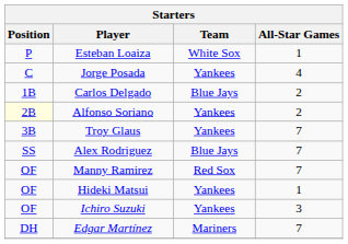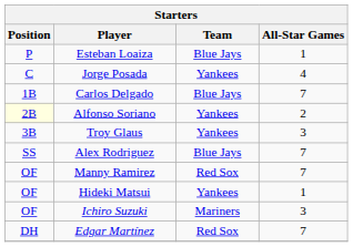Esteban Loaiza | Team: White Sox -> Blue Jays
Carlos Delgado | All-Star Games: 2 -> 7
Troy Glaus | All-Star Games: 7 -> 3
Ichiro Suzuki | Team: Yankees -> Mariners
Edgar Martínez | Team: Mariners -> Red Sox
